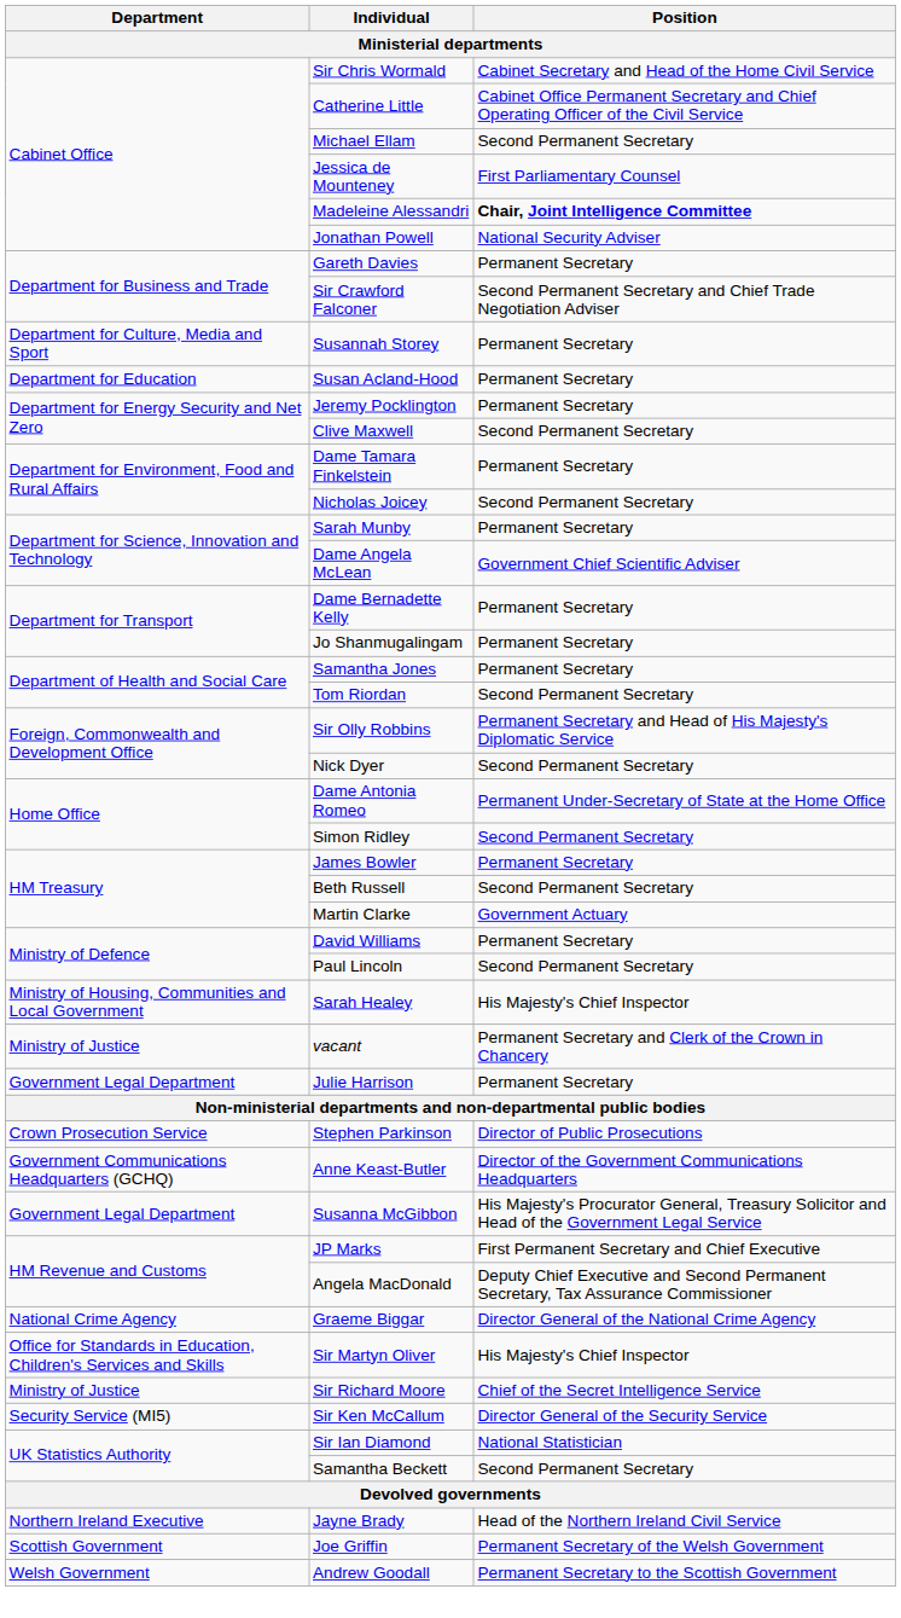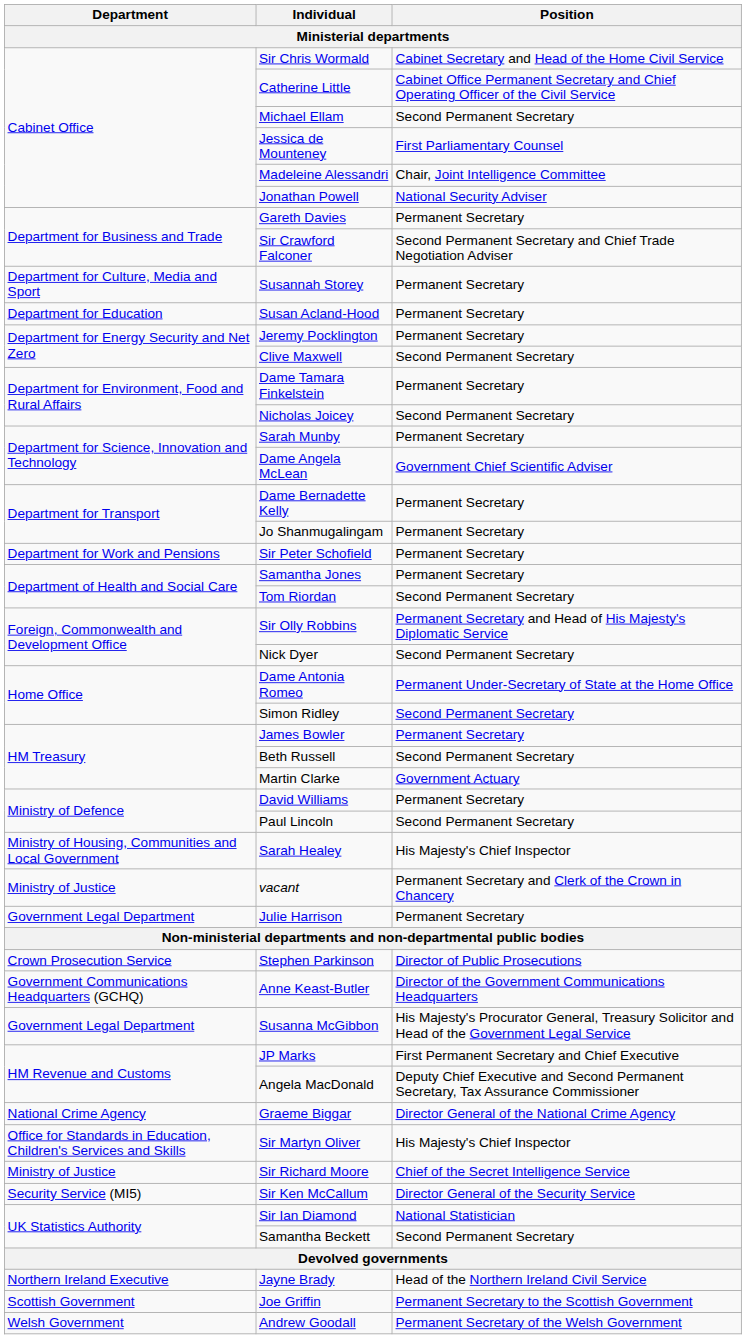Madeleine Alessandri | Position: bold -> normal
+ row: Department for Work and Pensions | Sir Peter Schofield | Permanent Secretary
Joe Griffin | Position: Permanent Secretary of the Welsh Government -> Permanent Secretary to the Scottish Government
Andrew Goodall | Position: Permanent Secretary to the Scottish Government -> Permanent Secretary of the Welsh Government
